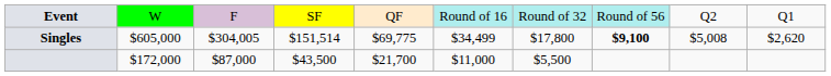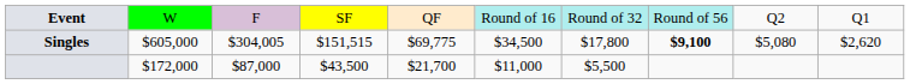Singles | column 4: $151,514 -> $151,515
Singles | column 6: $34,499 -> $34,500
Singles | column 9: $5,008 -> $5,080
